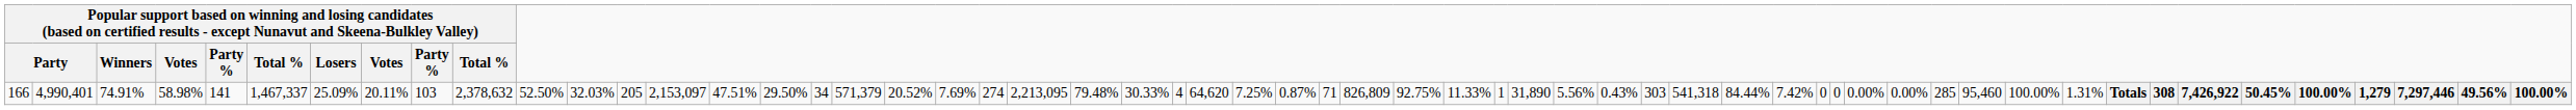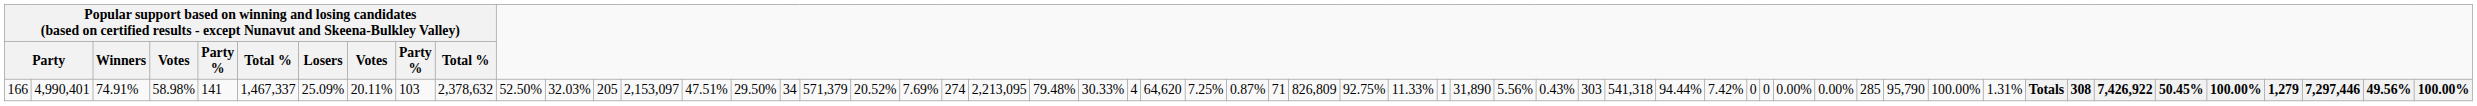166 | column 39: 84.44% -> 94.44%
166 | column 46: 95,460 -> 95,790
